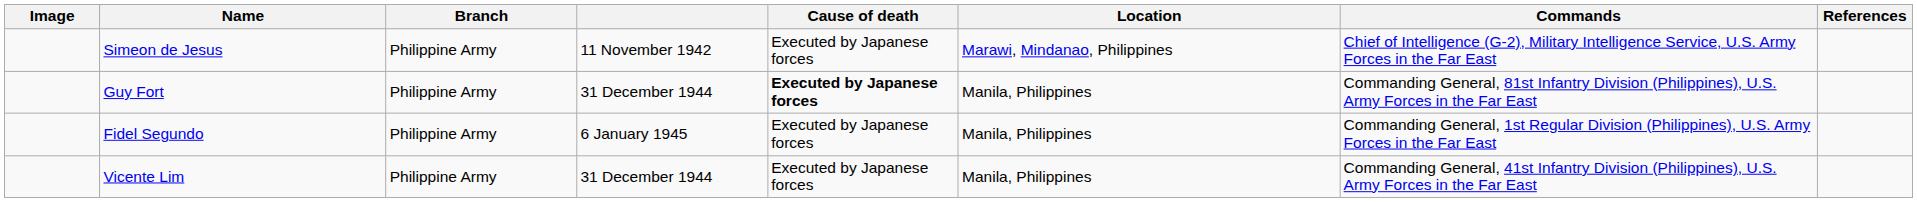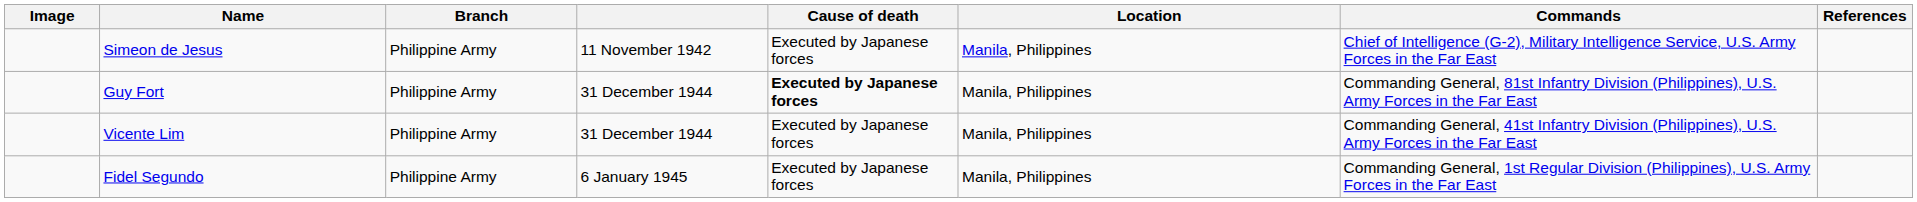Simeon de Jesus | Location: Marawi, Mindanao, Philippines -> Manila, Philippines
rows swapped: Vicente Lim <-> Fidel Segundo
